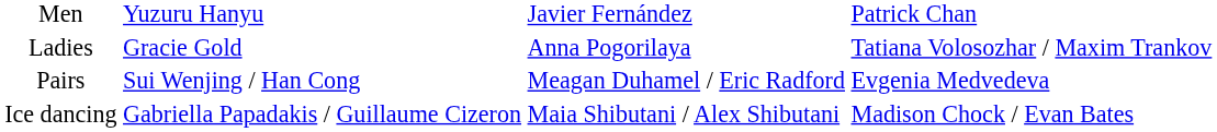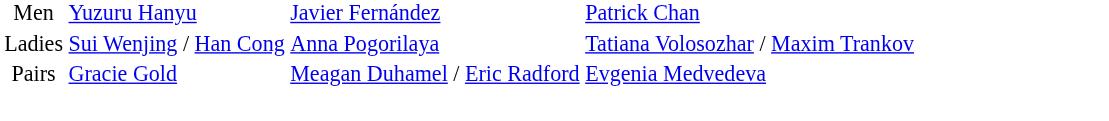Ladies | column 2: Gracie Gold -> Sui Wenjing / Han Cong
Pairs | column 2: Sui Wenjing / Han Cong -> Gracie Gold
- row: Ice dancing | Gabriella Papadakis / Guillaume Cizeron | Maia Shibutani / Alex Shibutani | Madison Chock / Evan Bates
